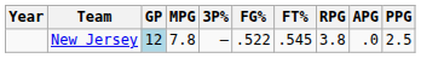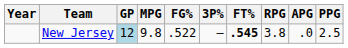columns swapped: FG% <-> 3P%
New Jersey | MPG: 7.8 -> 9.8
New Jersey | FT%: normal -> bold
